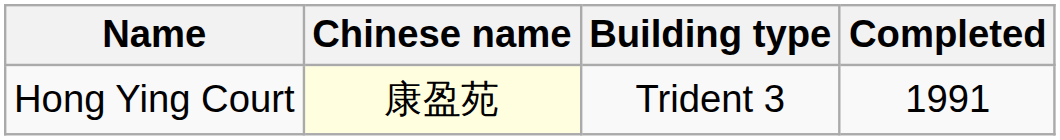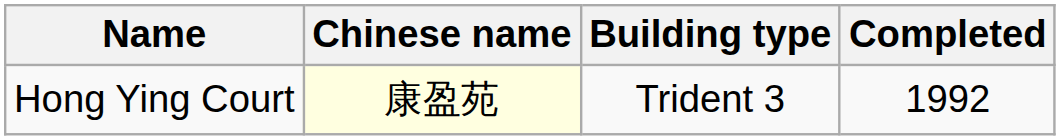Hong Ying Court | Completed: 1991 -> 1992
